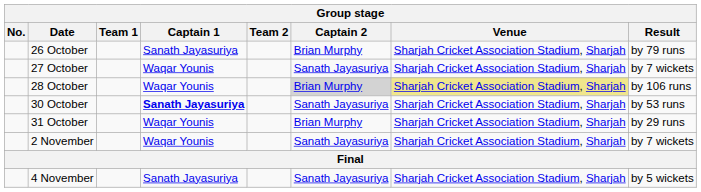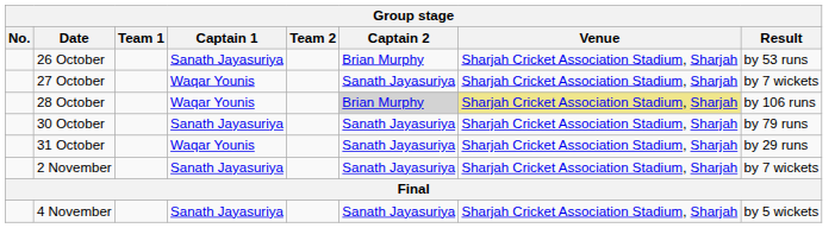26 October | Result: by 79 runs -> by 53 runs
30 October | Captain 1: bold -> normal
30 October | Result: by 53 runs -> by 79 runs
31 October | Captain 2: Brian Murphy -> Sanath Jayasuriya
2 November | Captain 1: Waqar Younis -> Sanath Jayasuriya
